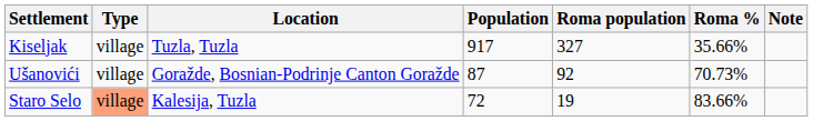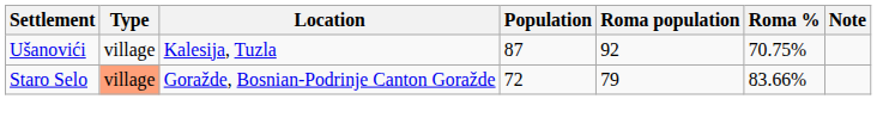- row: Kiseljak | village | Tuzla, Tuzla | 917 | 327 | 35.66%
Ušanovići | Location: Goražde, Bosnian-Podrinje Canton Goražde -> Kalesija, Tuzla
Ušanovići | Roma %: 70.73% -> 70.75%
Staro Selo | Location: Kalesija, Tuzla -> Goražde, Bosnian-Podrinje Canton Goražde
Staro Selo | Roma population: 19 -> 79
